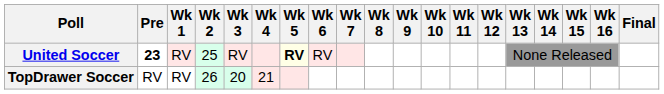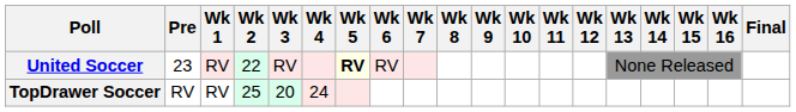United Soccer | Pre: bold -> normal
United Soccer | Wk 2: 25 -> 22
TopDrawer Soccer | Wk 2: 26 -> 25
TopDrawer Soccer | Wk 4: 21 -> 24
